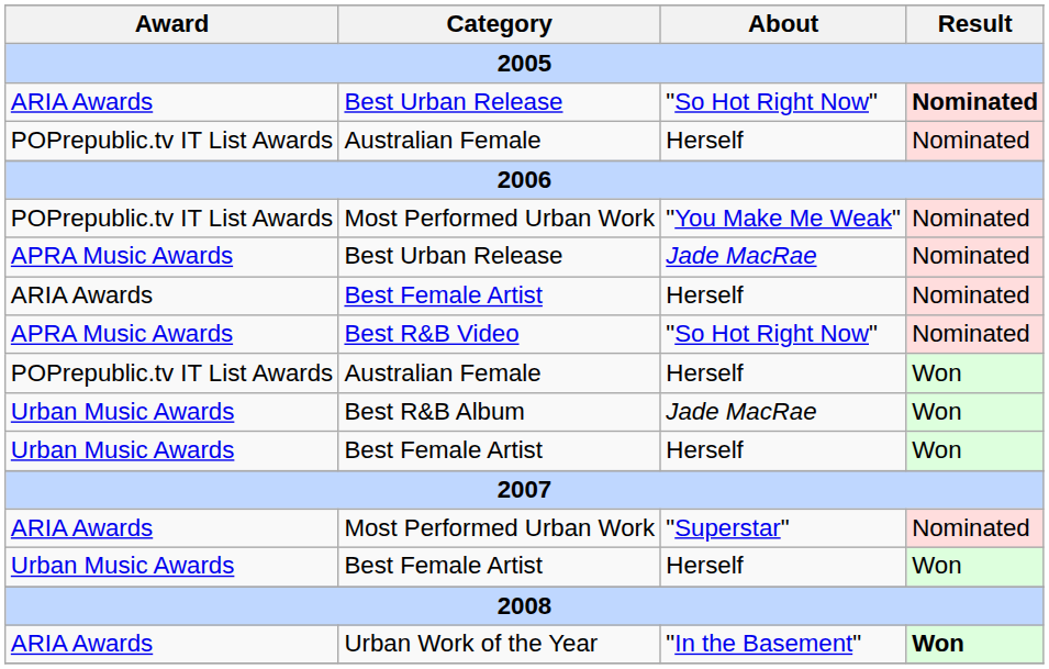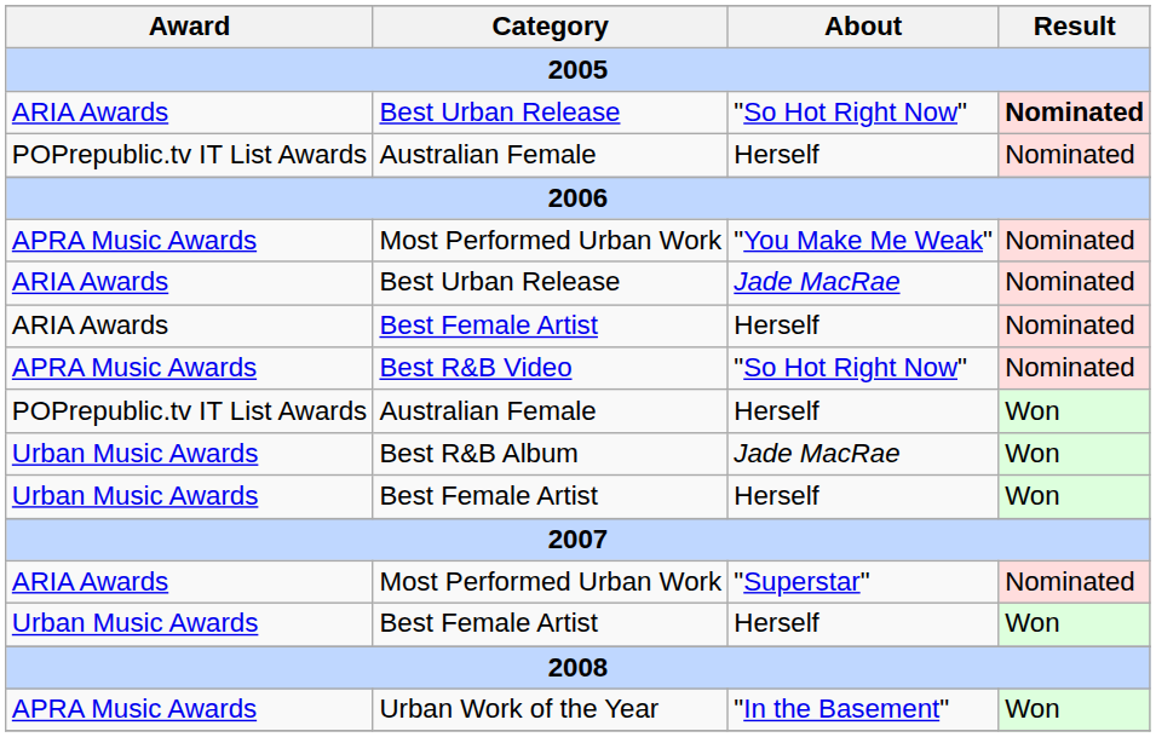Most Performed Urban Work / "You Make Me Weak" | Award: POPrepublic.tv IT List Awards -> APRA Music Awards
Best Urban Release / Jade MacRae | Award: APRA Music Awards -> ARIA Awards
Urban Work of the Year | Award: ARIA Awards -> APRA Music Awards
Urban Work of the Year | Result: bold -> normal
